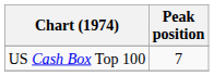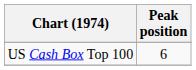US Cash Box Top 100 | Peak position: 7 -> 6
